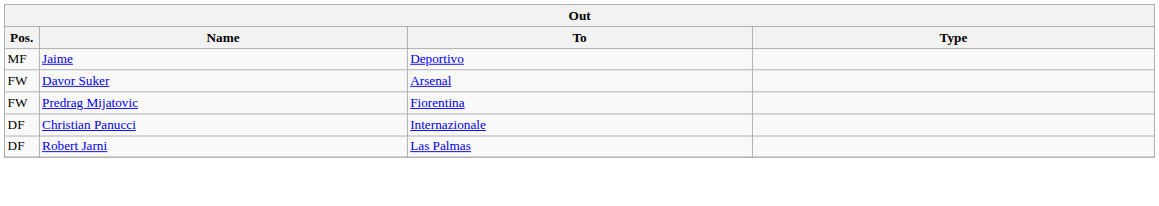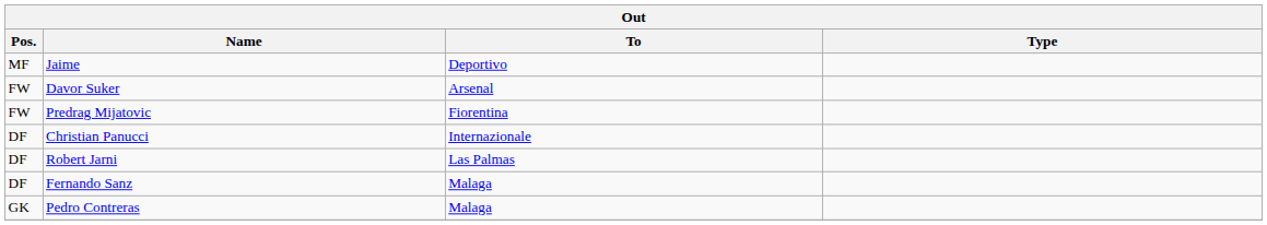+ row: DF | Fernando Sanz | Malaga
+ row: GK | Pedro Contreras | Malaga
